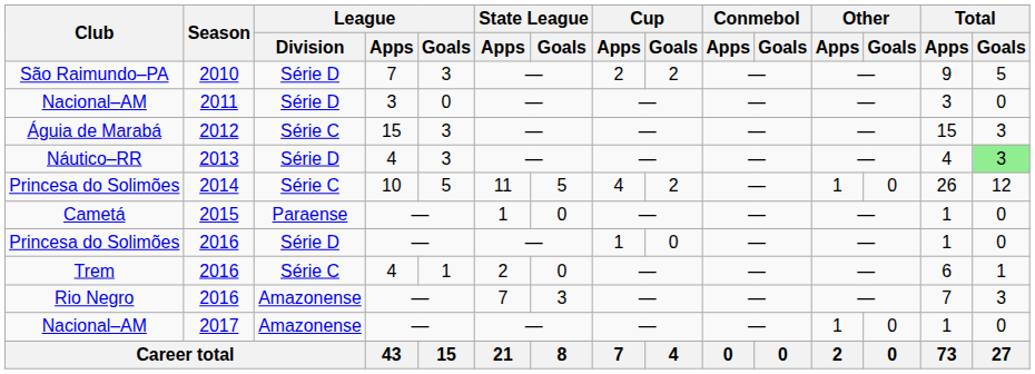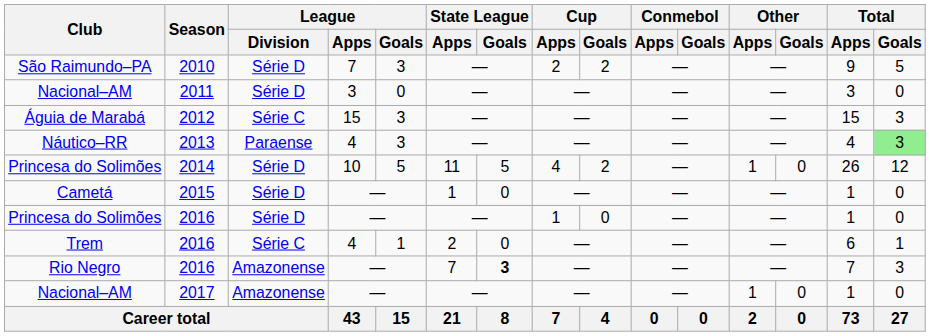Náutico–RR | League / Division: Série D -> Paraense
Princesa do Solimões / 2014 | League / Division: Série C -> Série D
Cametá | League / Division: Paraense -> Série D
Rio Negro | State League / Goals: normal -> bold
